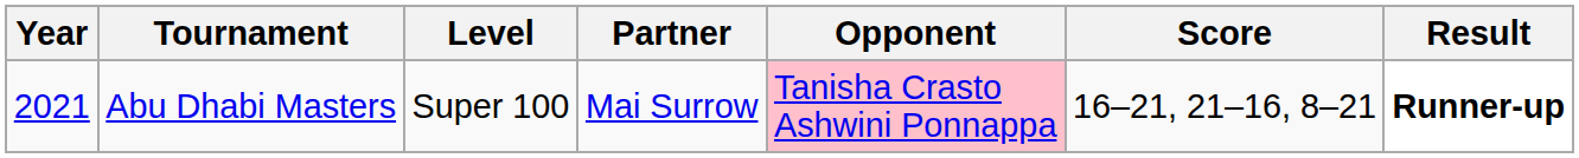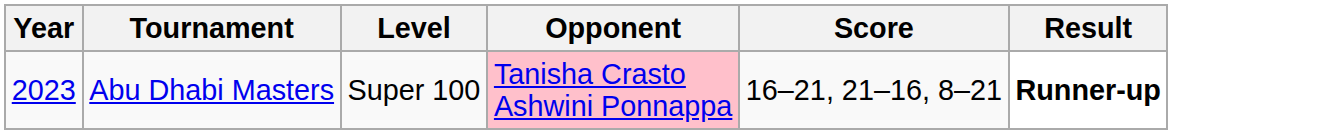- column: Partner | Mai Surrow
Abu Dhabi Masters | Year: 2021 -> 2023
